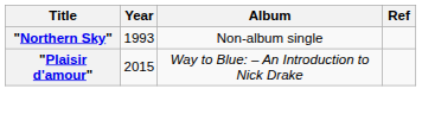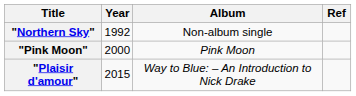"Northern Sky" | Year: 1993 -> 1992
+ row: "Pink Moon" | 2000 | Pink Moon
